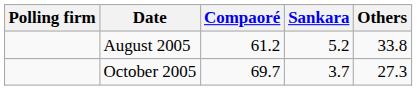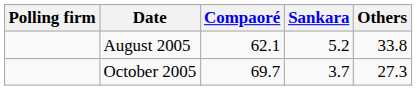August 2005 | Compaoré: 61.2 -> 62.1
